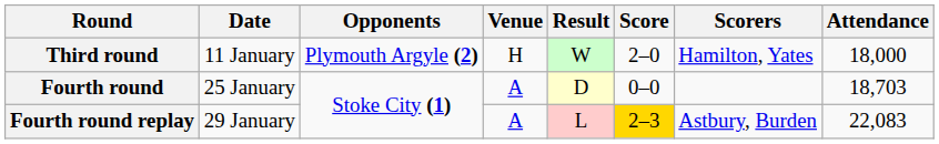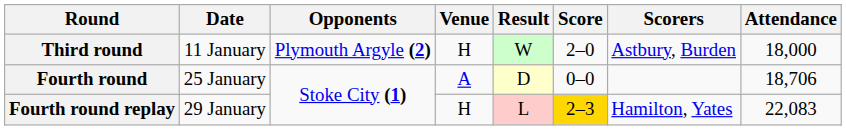Third round | Scorers: Hamilton, Yates -> Astbury, Burden
Fourth round | Attendance: 18,703 -> 18,706
Fourth round replay | Venue: A -> H
Fourth round replay | Scorers: Astbury, Burden -> Hamilton, Yates
